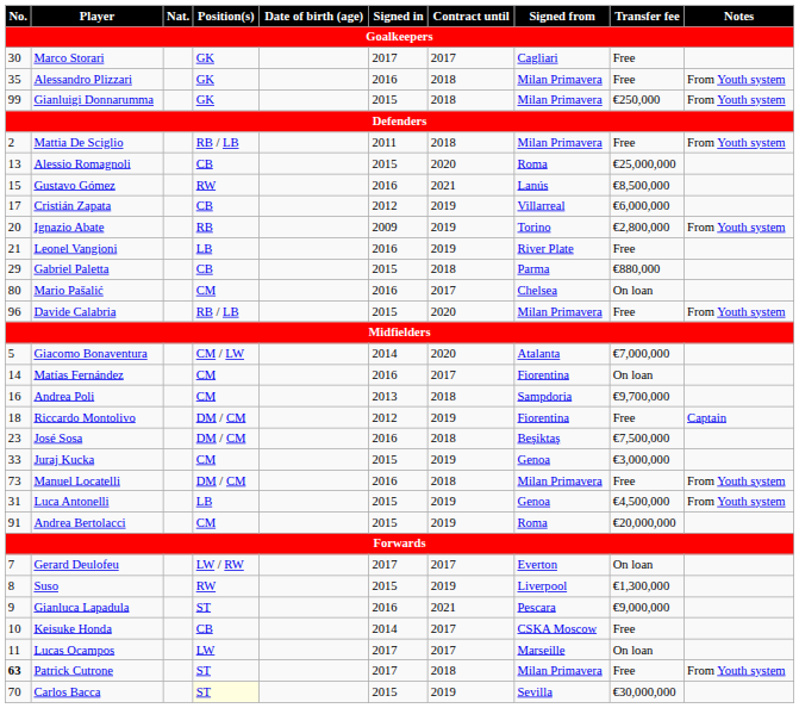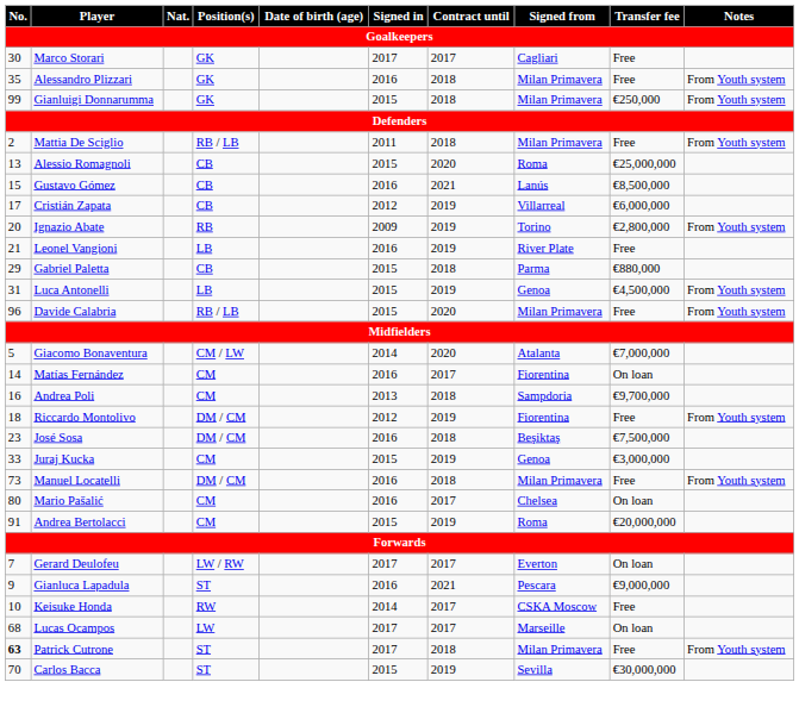Gustavo Gómez | Position(s): RW -> CB
rows swapped: Luca Antonelli <-> Mario Pašalić
Riccardo Montolivo | Notes: Captain -> From Youth system
- row: 8 | Suso | RW | 2015 | 2019 | Liverpool | €1,300,000
Keisuke Honda | Position(s): CB -> RW
Lucas Ocampos | No.: 11 -> 68
Carlos Bacca | Position(s): lightyellow background -> no background
